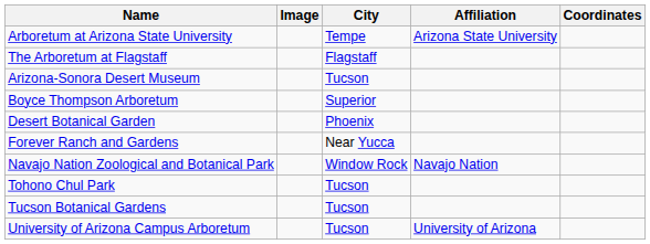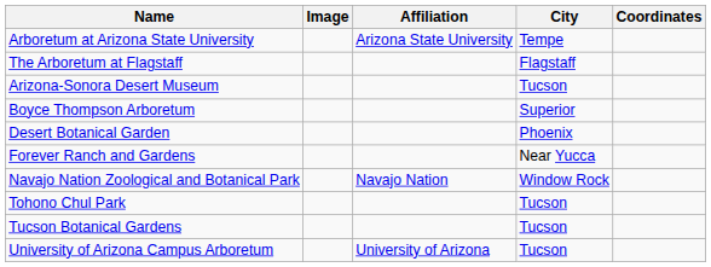columns swapped: Affiliation <-> City
